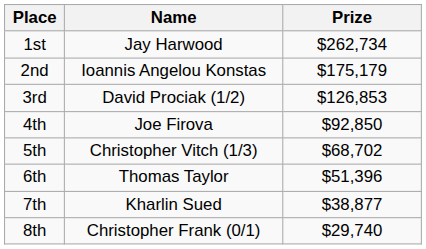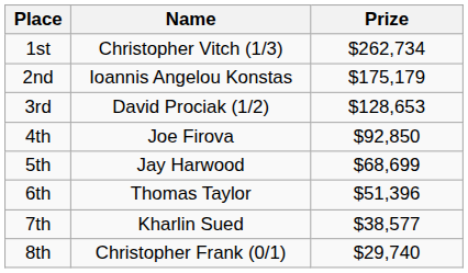1st | Name: Jay Harwood -> Christopher Vitch (1/3)
3rd | Prize: $126,853 -> $128,653
5th | Name: Christopher Vitch (1/3) -> Jay Harwood
5th | Prize: $68,702 -> $68,699
7th | Prize: $38,877 -> $38,577
